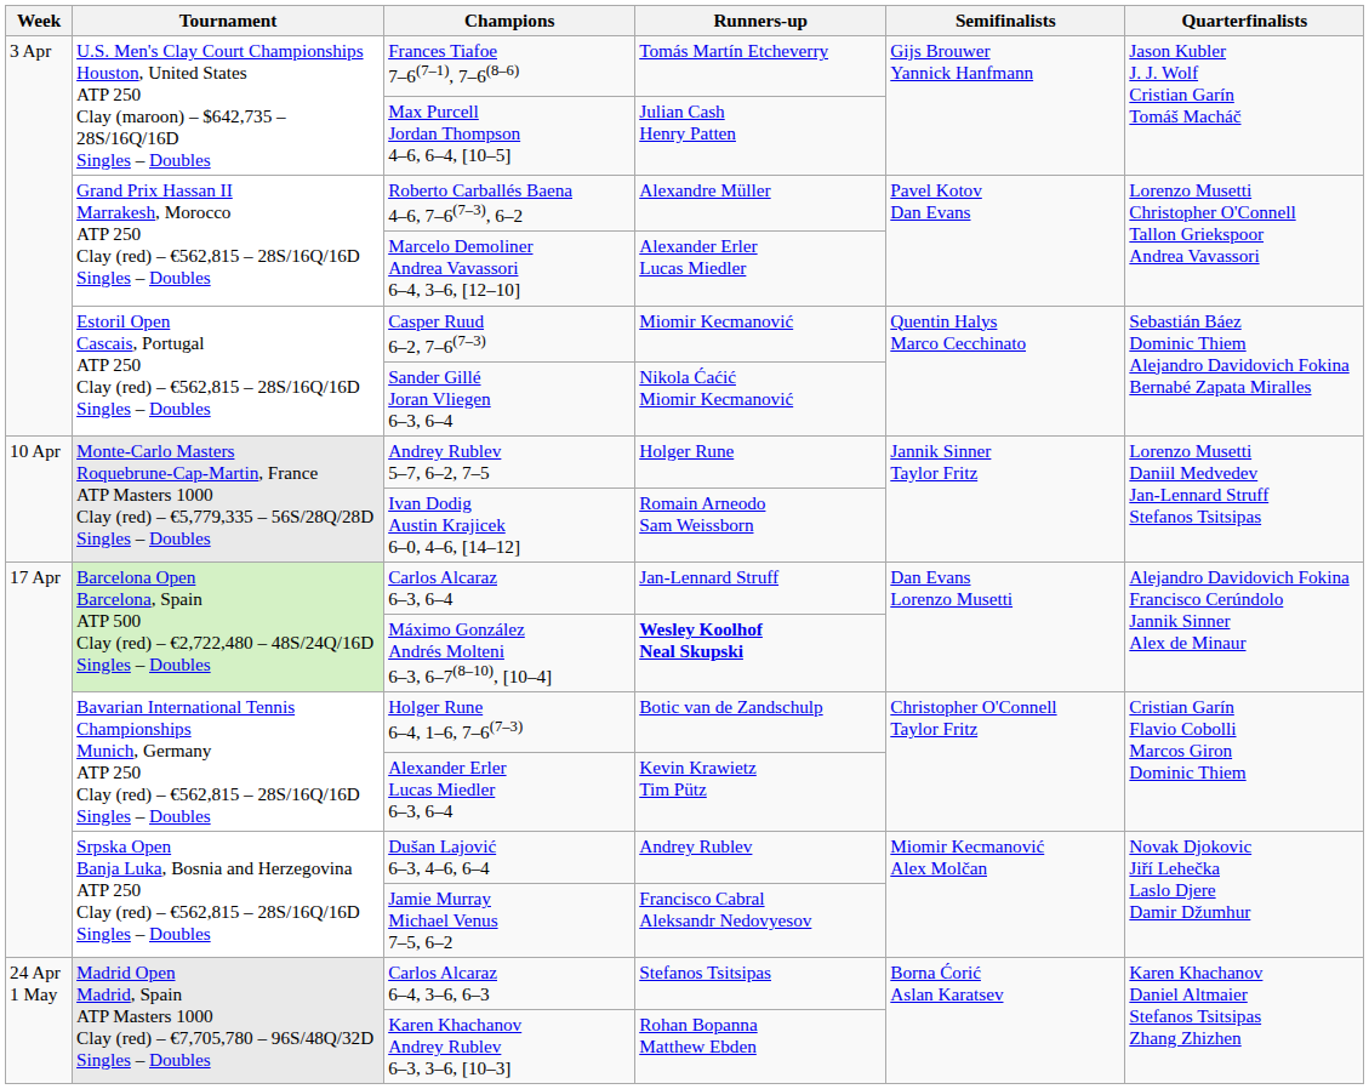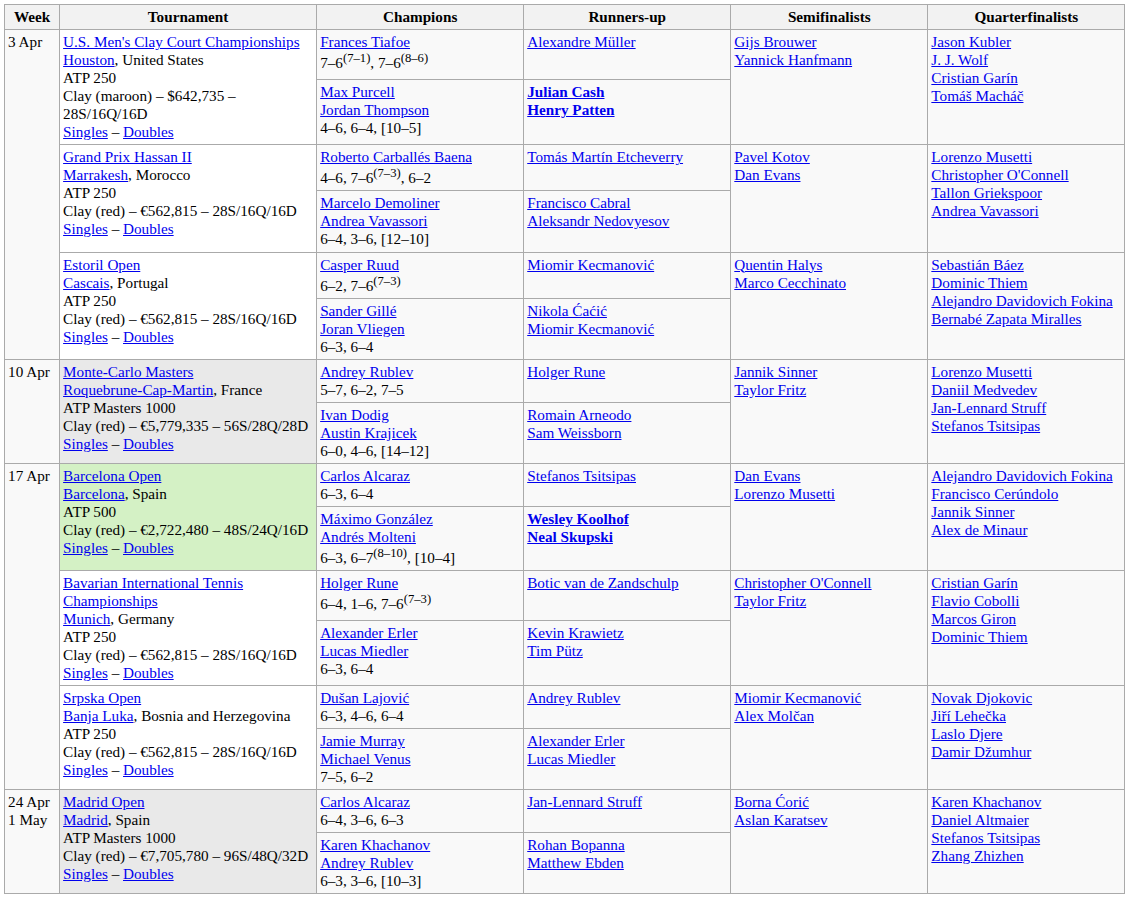Frances Tiafoe 7–6(7–1), 7–6(8–6) | Runners-up: Tomás Martín Etcheverry -> Alexandre Müller
Max Purcell Jordan Thompson 4–6, 6–4, [10–5] | Runners-up: normal -> bold
Roberto Carballés Baena 4–6, 7–6(7–3), 6–2 | Runners-up: Alexandre Müller -> Tomás Martín Etcheverry
Marcelo Demoliner Andrea Vavassori 6–4, 3–6, [12–10] | Runners-up: Alexander Erler Lucas Miedler -> Francisco Cabral Aleksandr Nedovyesov
Carlos Alcaraz 6–3, 6–4 | Runners-up: Jan-Lennard Struff -> Stefanos Tsitsipas
Jamie Murray Michael Venus 7–5, 6–2 | Runners-up: Francisco Cabral Aleksandr Nedovyesov -> Alexander Erler Lucas Miedler
Carlos Alcaraz 6–4, 3–6, 6–3 | Runners-up: Stefanos Tsitsipas -> Jan-Lennard Struff
